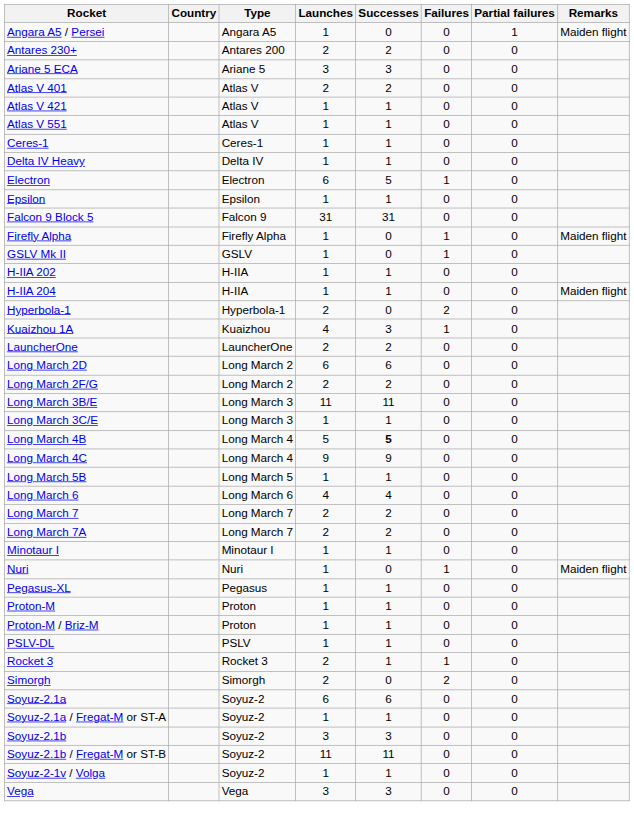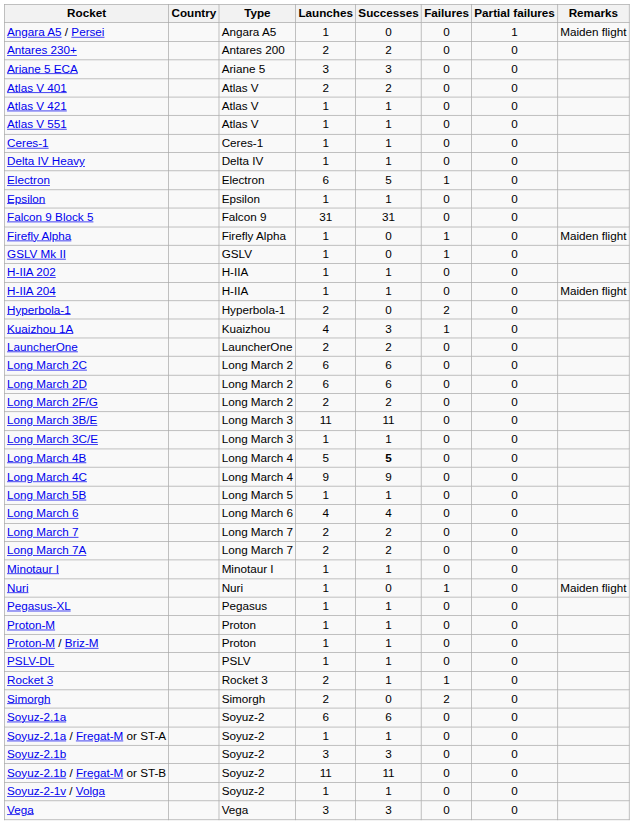+ row: Long March 2C | Long March 2 | 6 | 6 | 0 | 0
